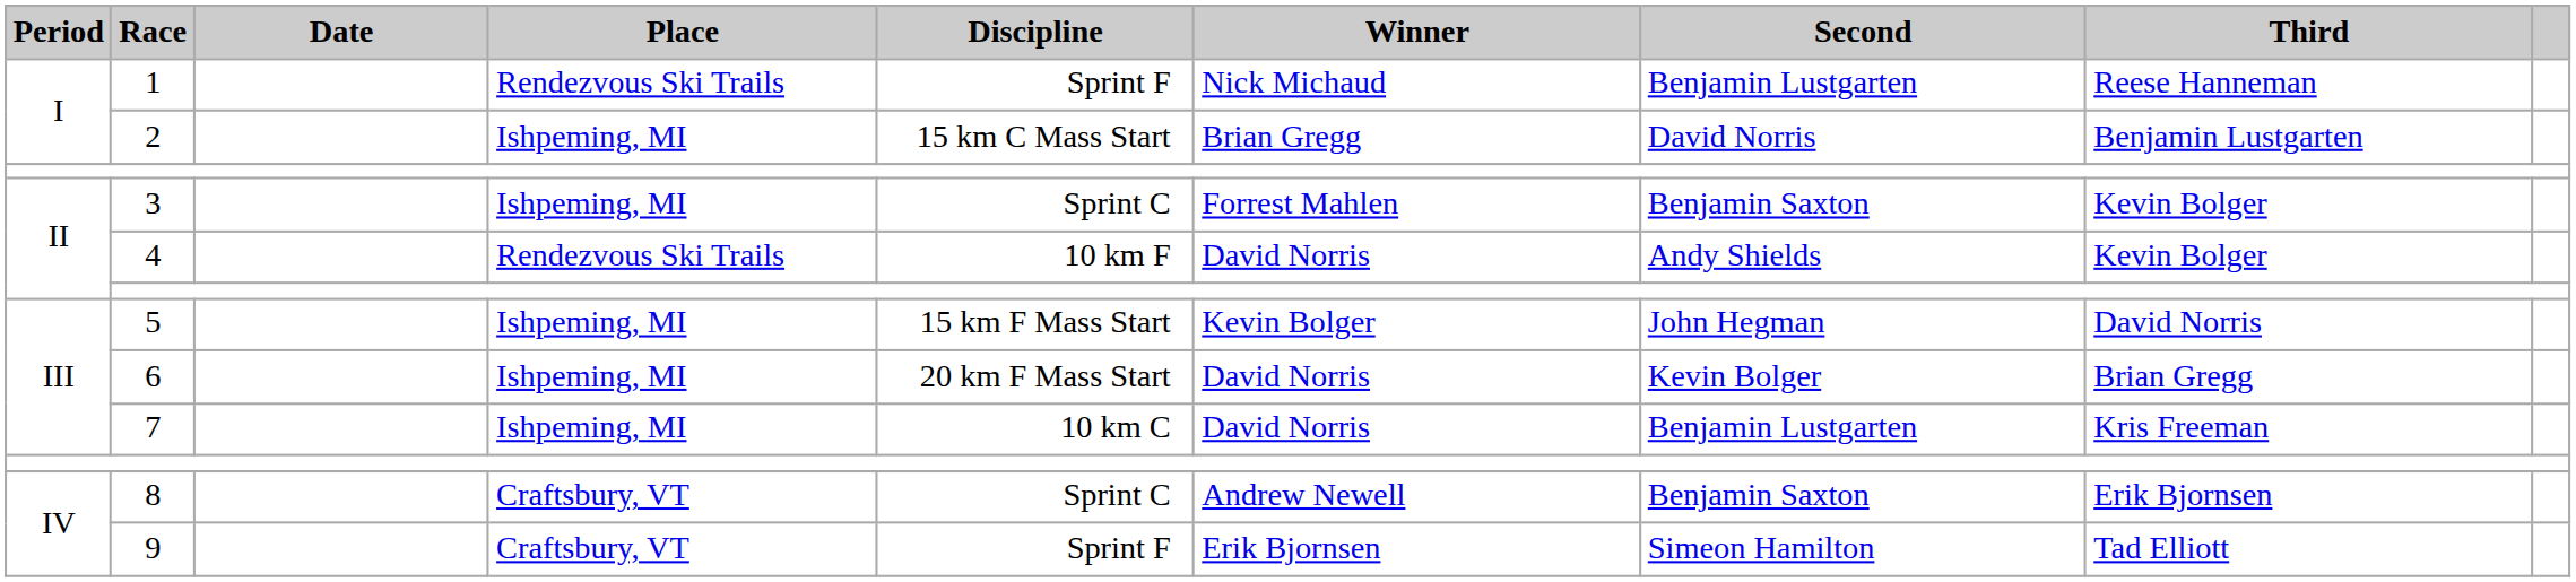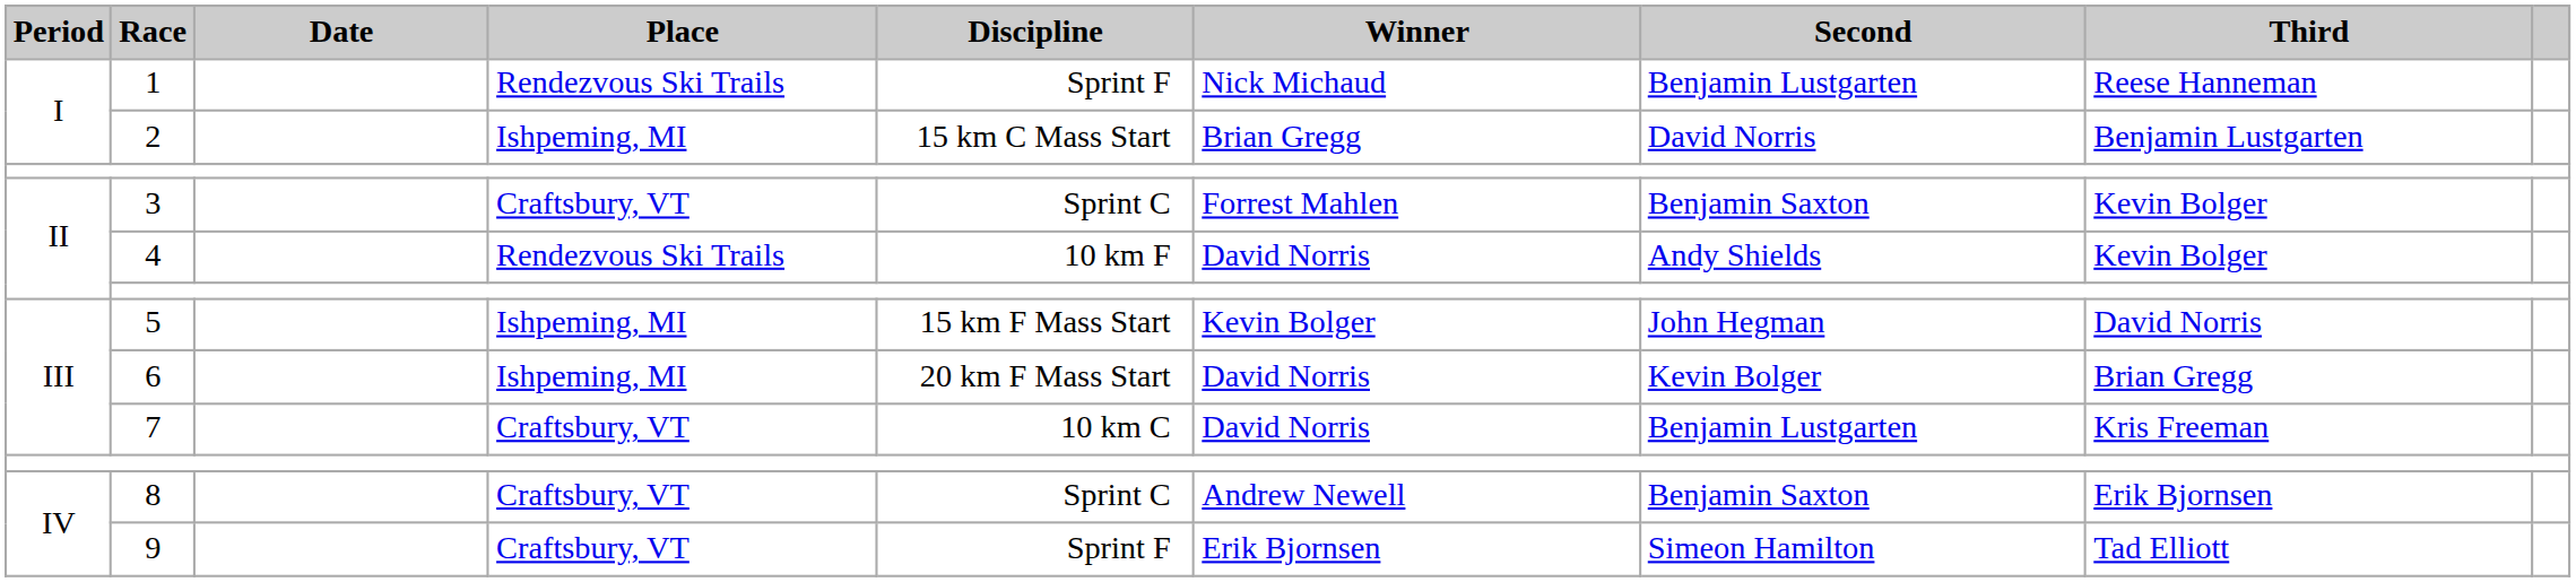3 | Place: Ishpeming, MI -> Craftsbury, VT
7 | Place: Ishpeming, MI -> Craftsbury, VT
